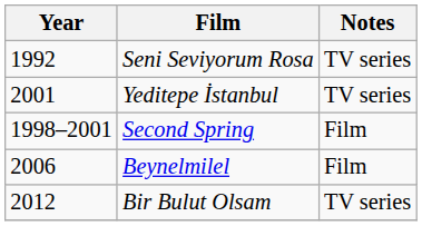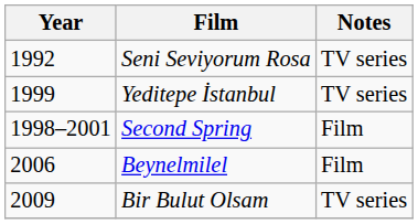Yeditepe İstanbul | Year: 2001 -> 1999
Bir Bulut Olsam | Year: 2012 -> 2009
